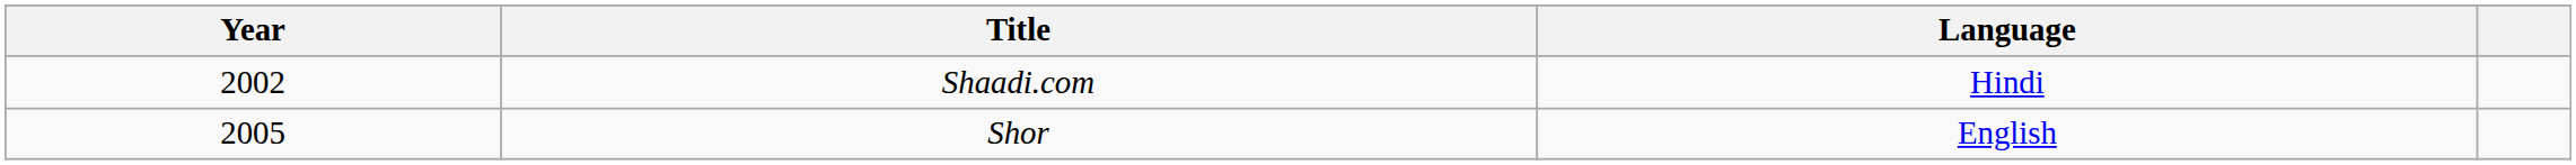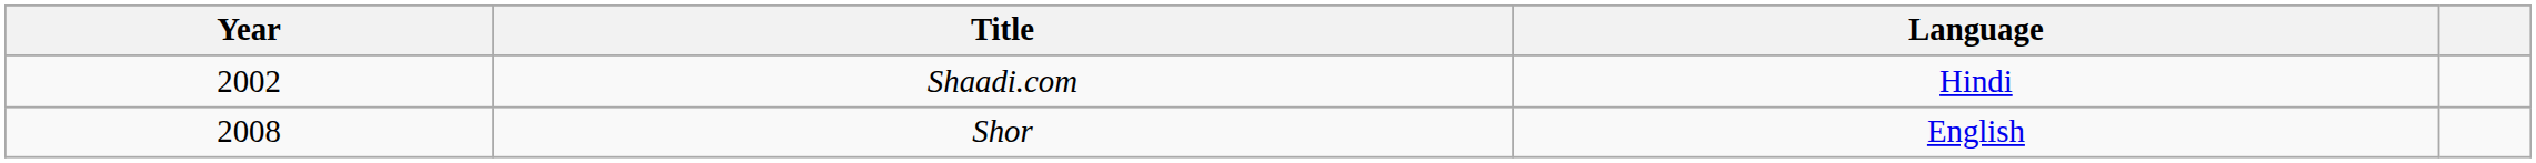Shor | Year: 2005 -> 2008
